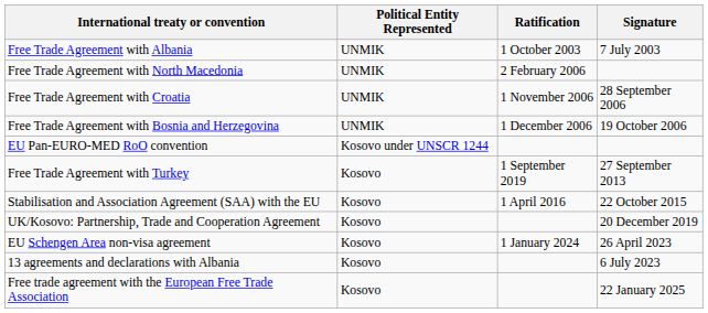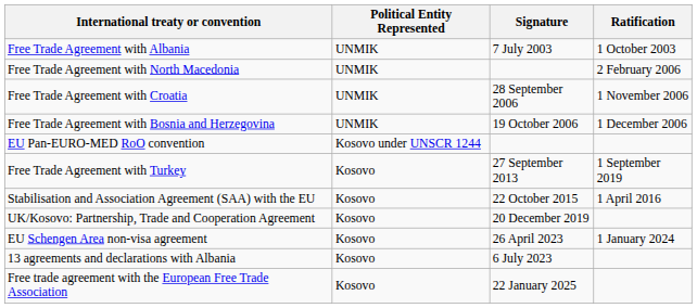columns swapped: Signature <-> Ratification
